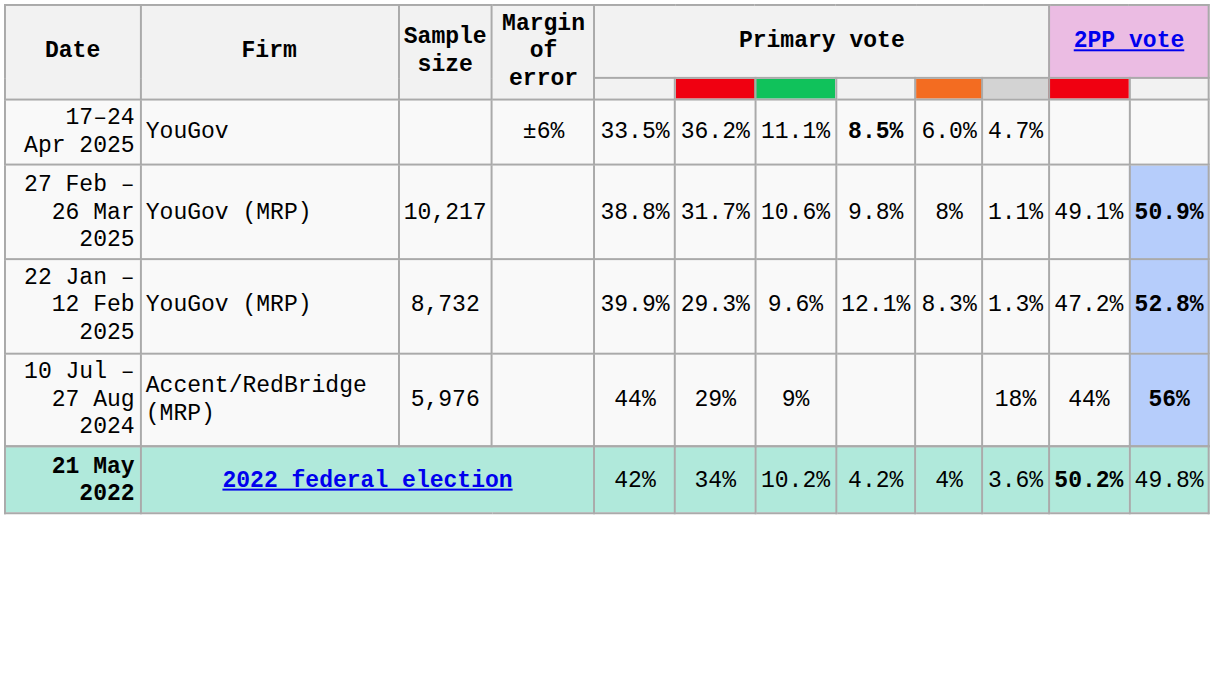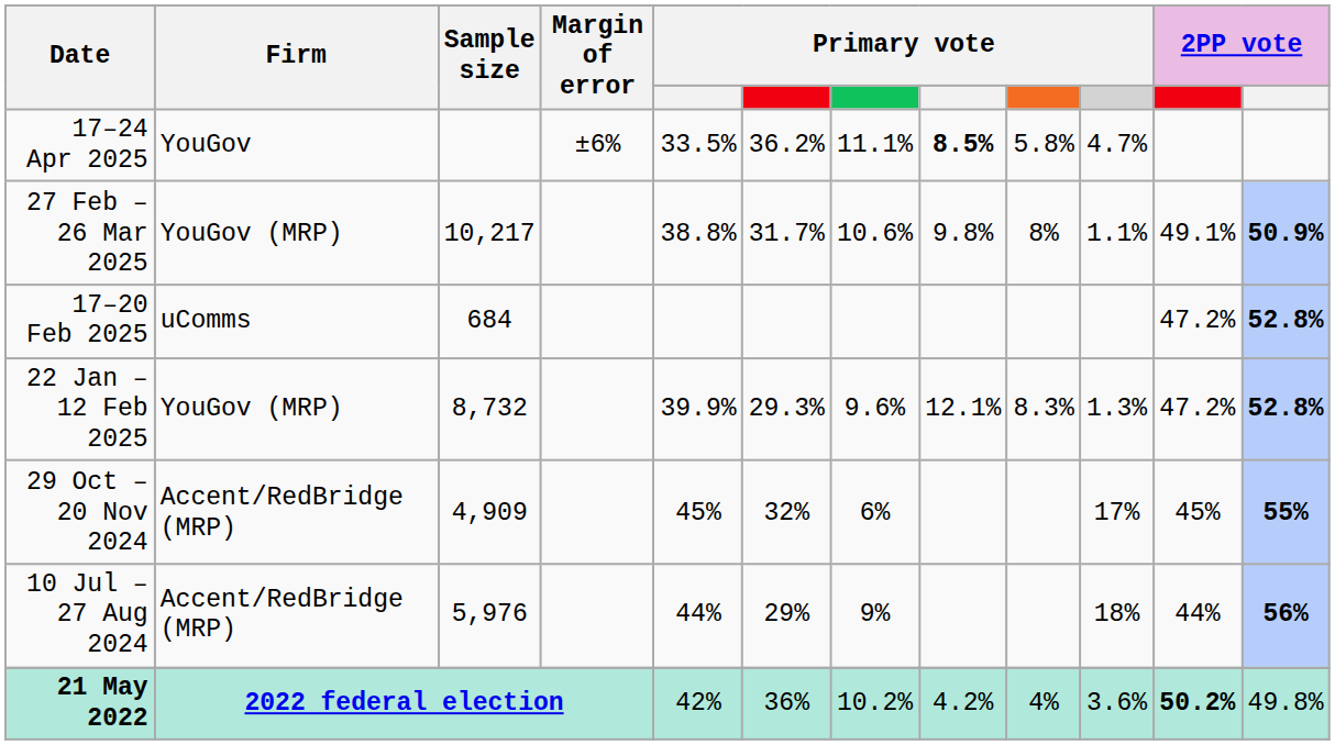17–24 Apr 2025 | column 9: 6.0% -> 5.8%
+ row: 17–20 Feb 2025 | uComms | 684 | 47.2% | 52.8%
+ row: 29 Oct – 20 Nov 2024 | Accent/RedBridge (MRP) | 4,909 | 45% | 32% | 6% | 17% | 45% | 55%
21 May 2022 | column 6: 34% -> 36%
